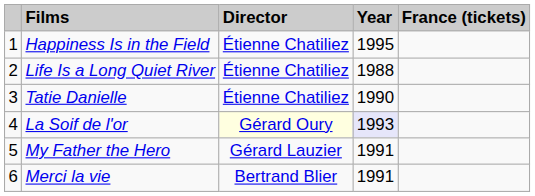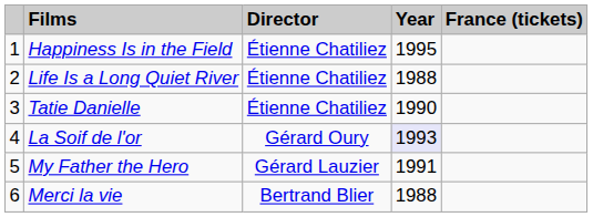La Soif de l'or | Director: lightyellow background -> no background
Merci la vie | Year: 1991 -> 1988
